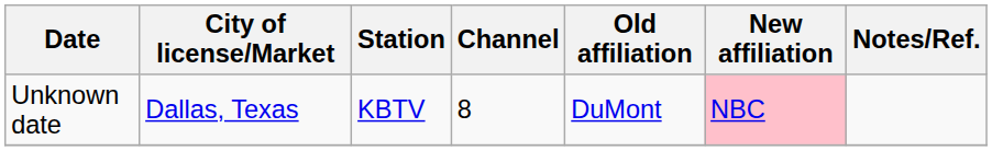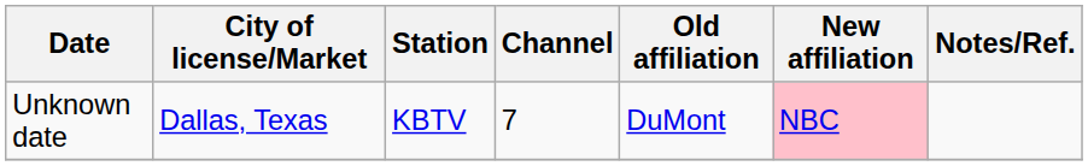Unknown date | Channel: 8 -> 7
